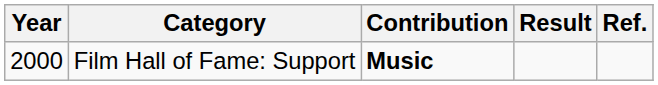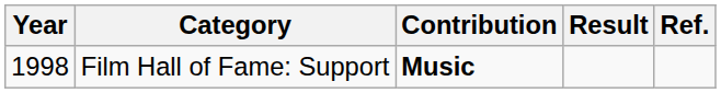Film Hall of Fame: Support | Year: 2000 -> 1998
